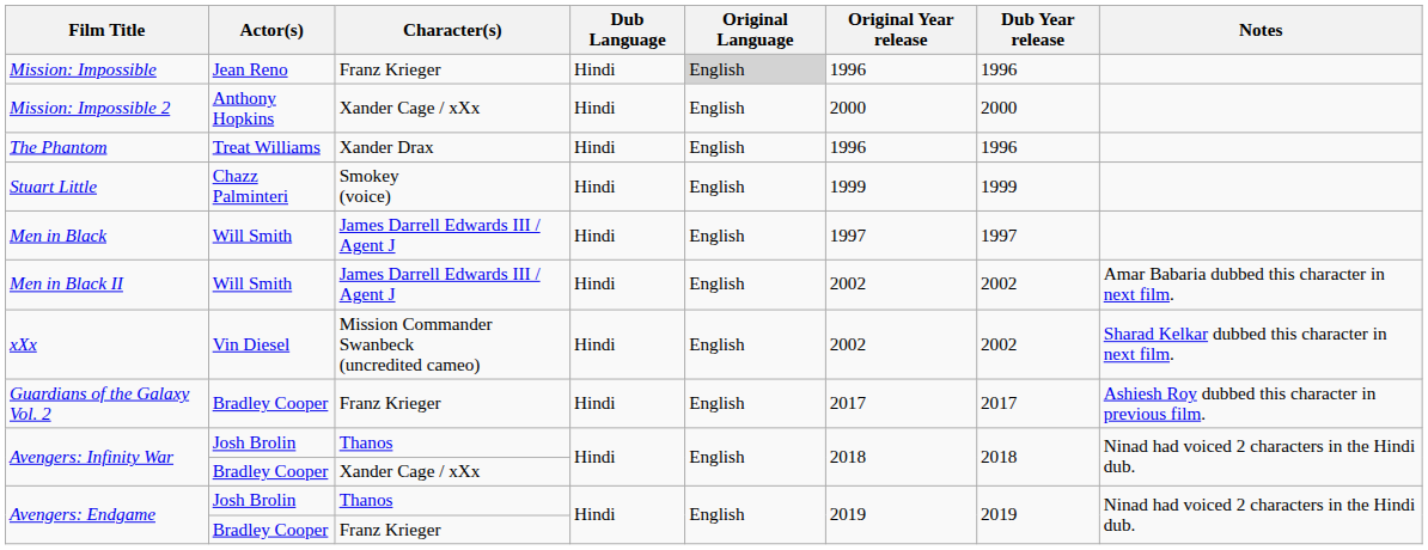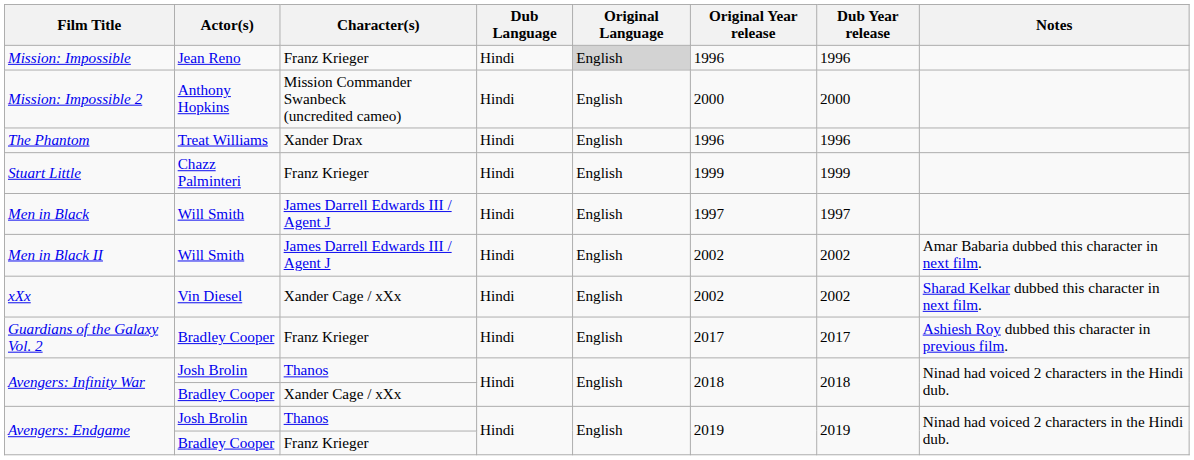Mission: Impossible 2 | Character(s): Xander Cage / xXx -> Mission Commander Swanbeck (uncredited cameo)
Stuart Little | Character(s): Smokey (voice) -> Franz Krieger
xXx | Character(s): Mission Commander Swanbeck (uncredited cameo) -> Xander Cage / xXx
